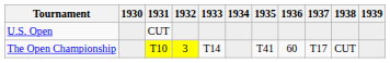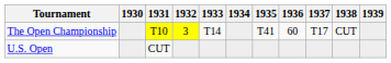rows swapped: U.S. Open <-> The Open Championship
